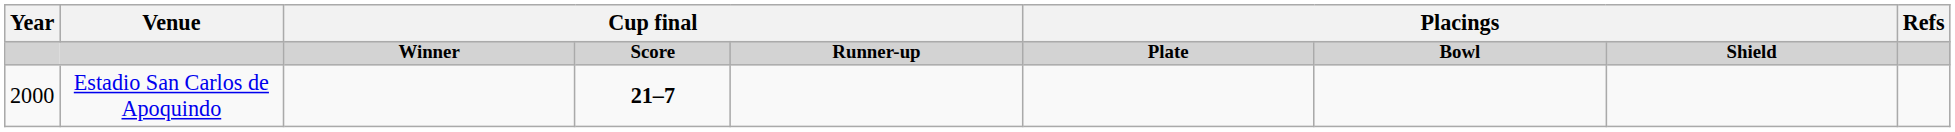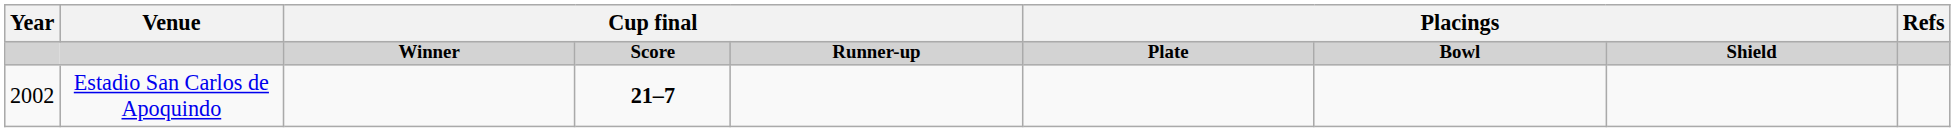Estadio San Carlos de Apoquindo | Year: 2000 -> 2002
